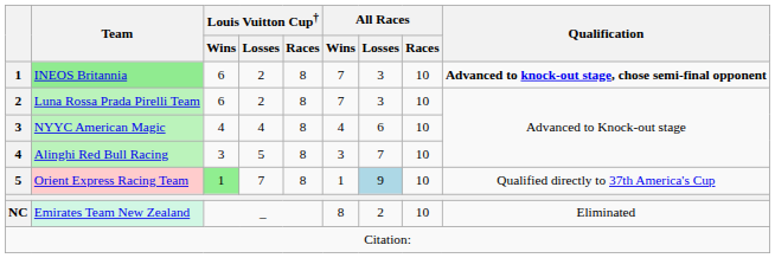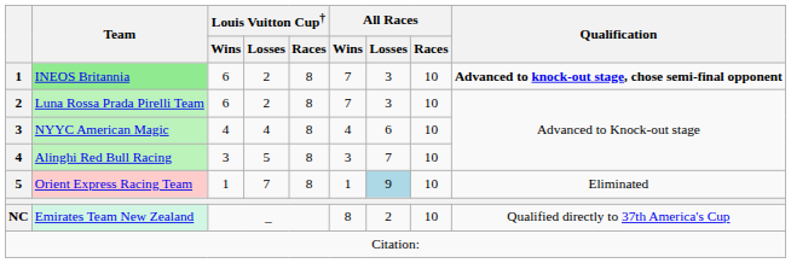Orient Express Racing Team | Louis Vuitton Cup† / Wins: lightgreen background -> no background
Orient Express Racing Team | Qualification: Qualified directly to 37th America's Cup -> Eliminated
Emirates Team New Zealand | Qualification: Eliminated -> Qualified directly to 37th America's Cup
